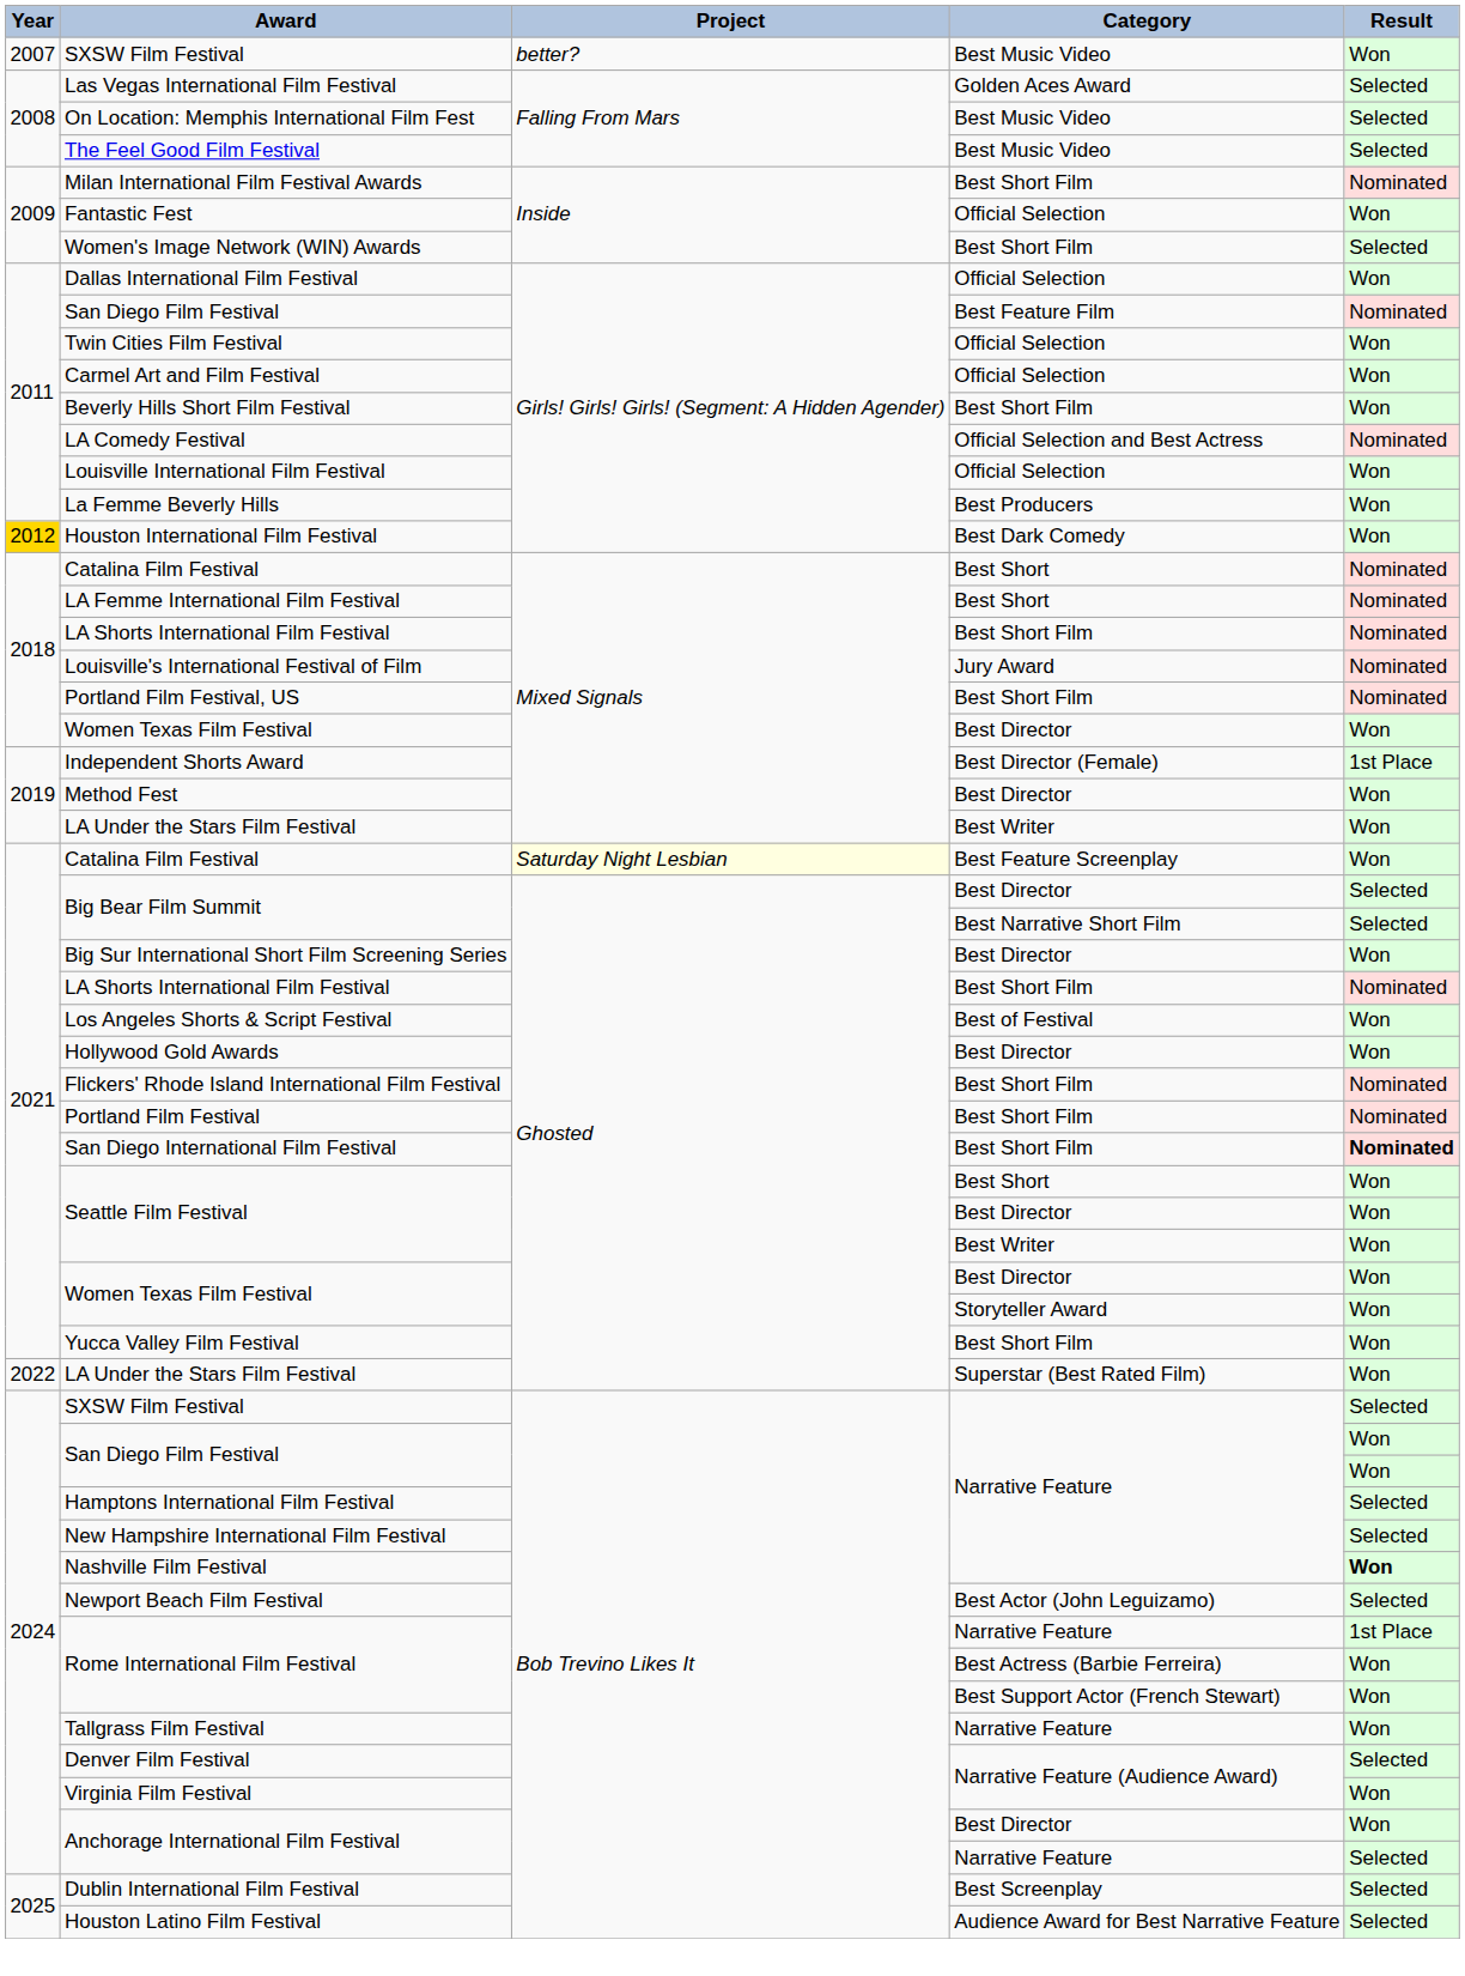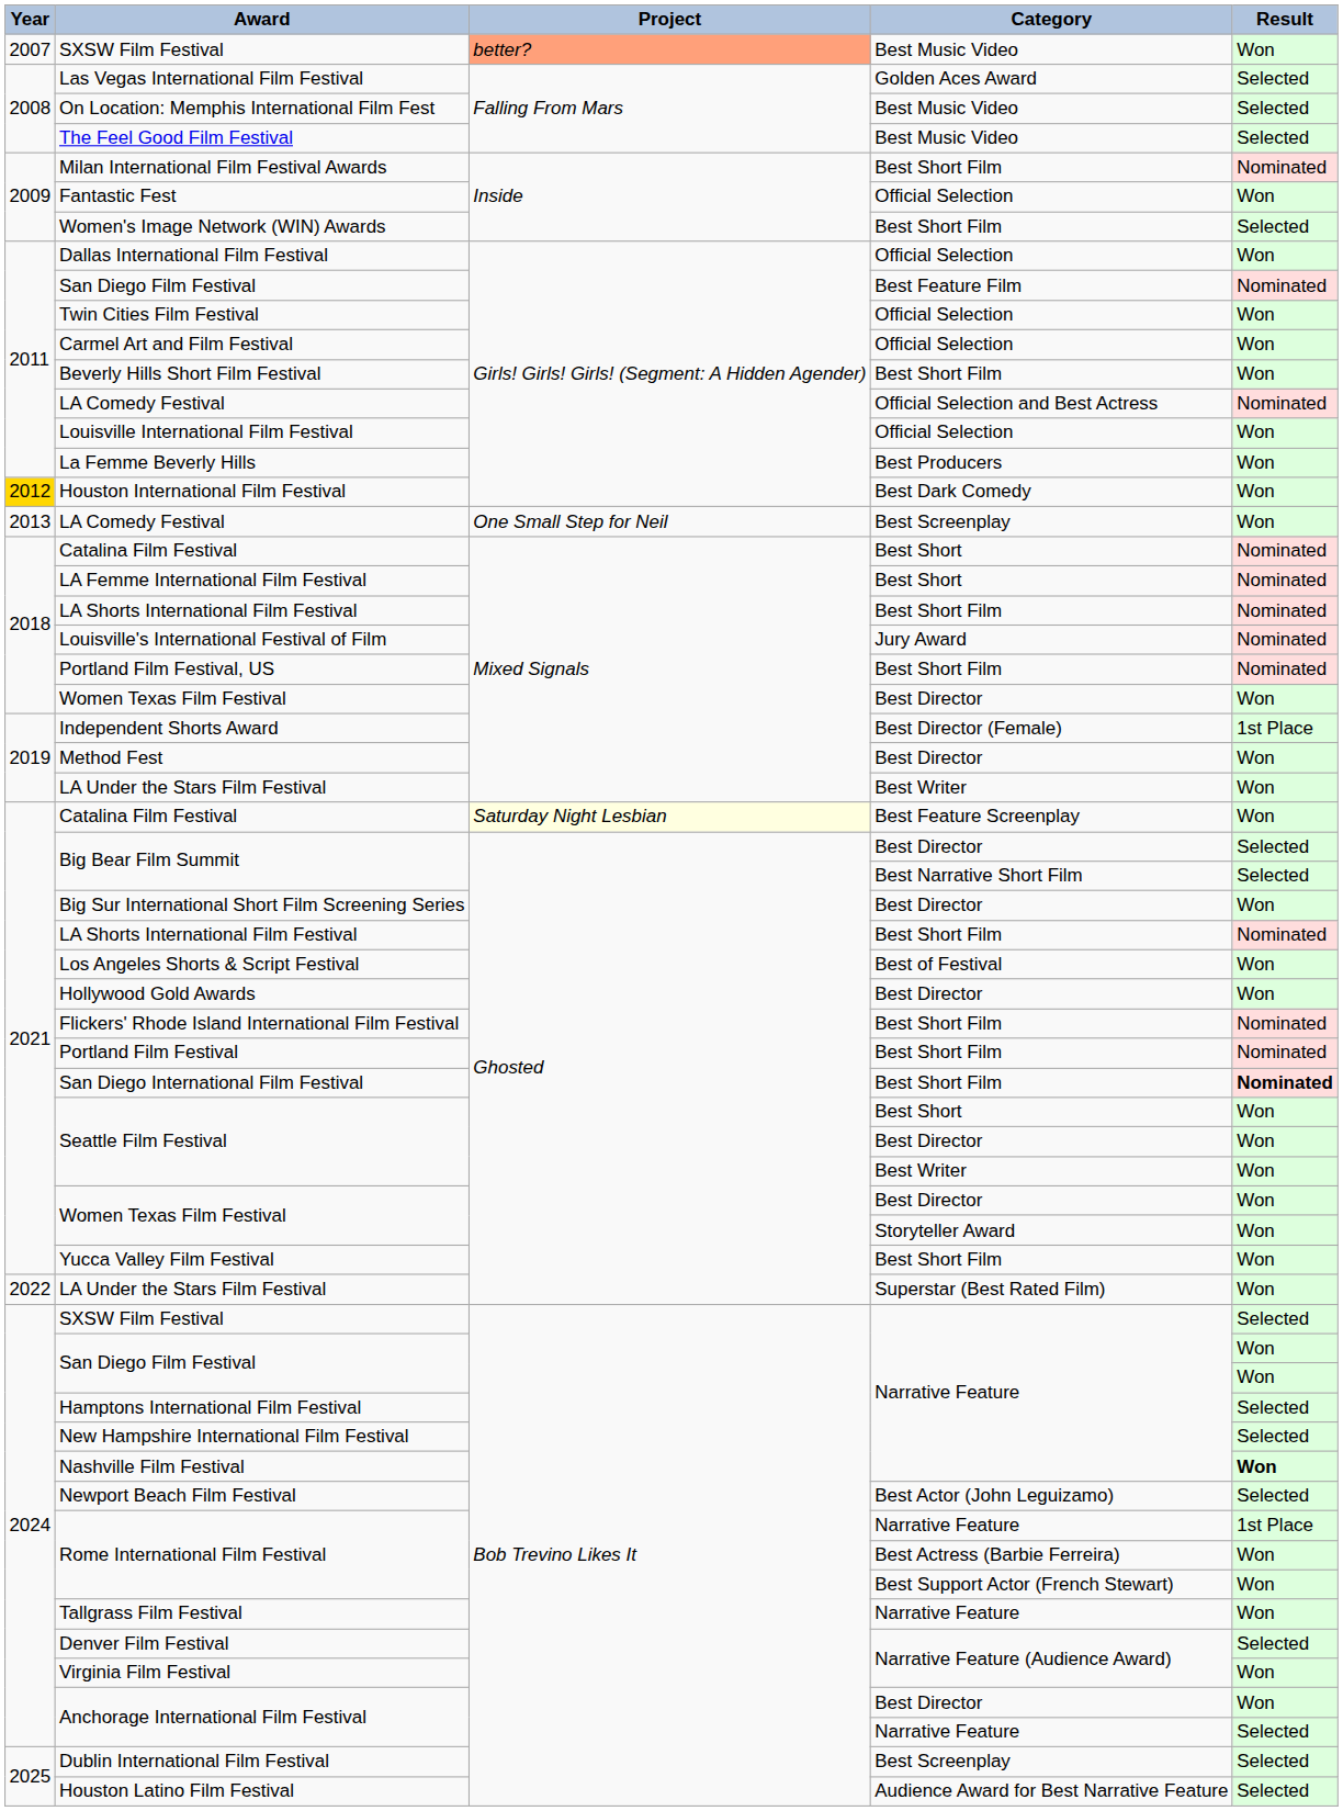SXSW Film Festival / Best Music Video | Project: no background -> lightsalmon background
+ row: 2013 | LA Comedy Festival | One Small Step for Neil | Best Screenplay | Won
